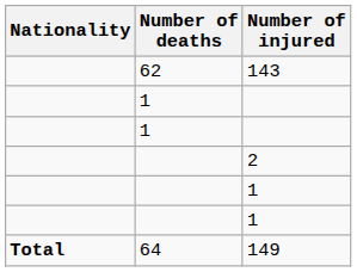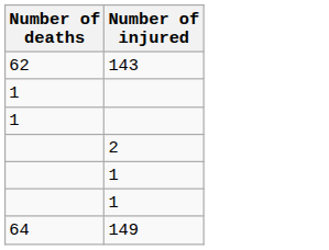- column: Nationality | Total
